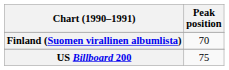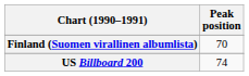US Billboard 200 | Peak position: 75 -> 74
